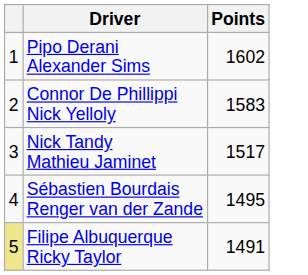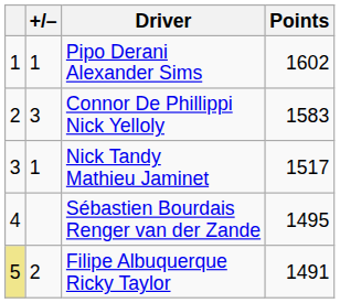+ column: +/– | 1 | 3 | 1 | 2
